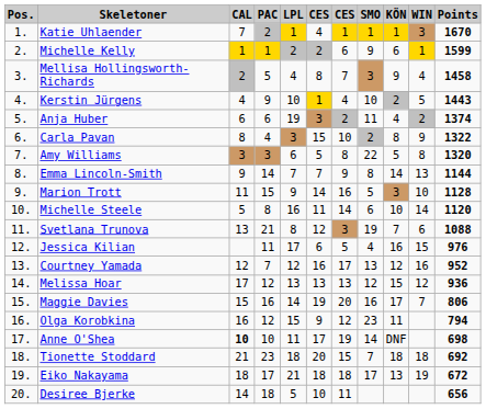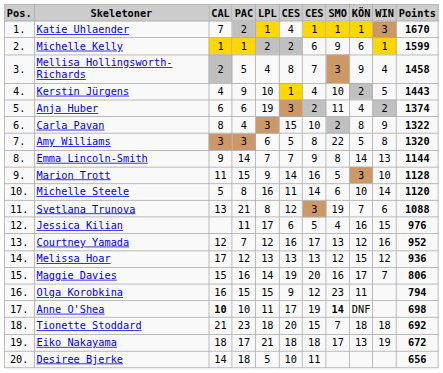Olga Korobkina | PAC: 12 -> 15
Anne O'Shea | SMO: normal -> bold
